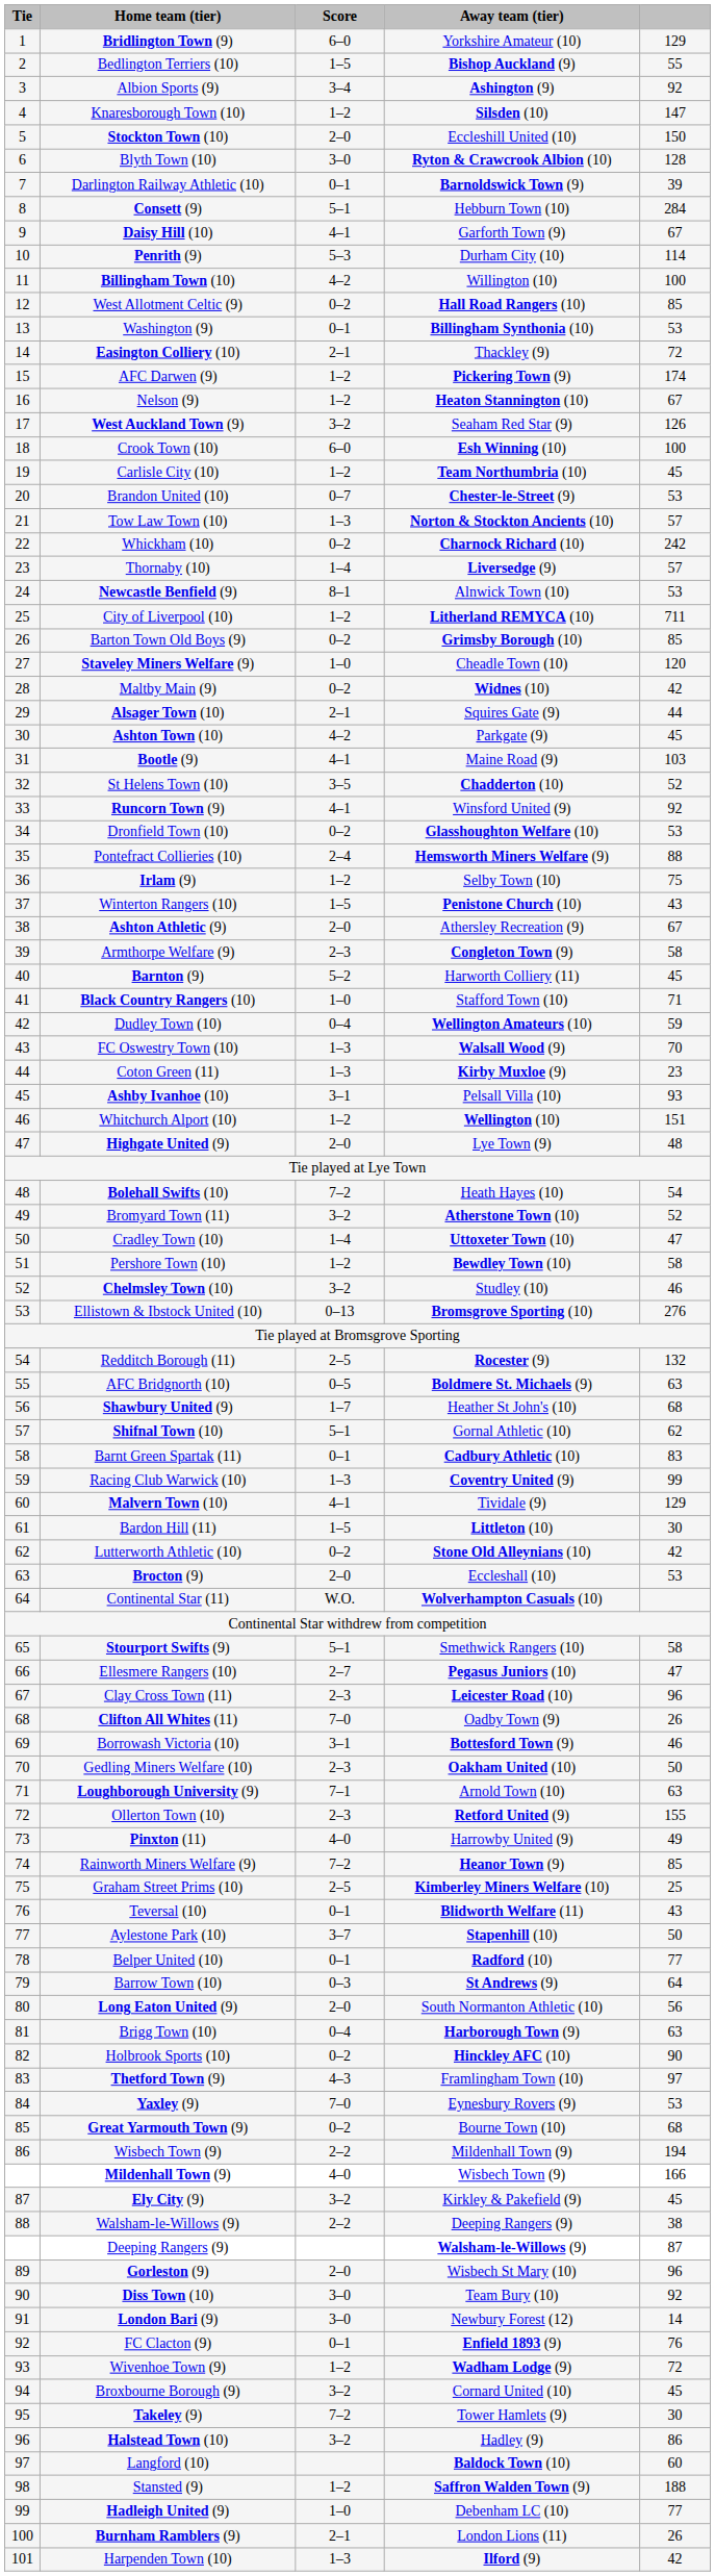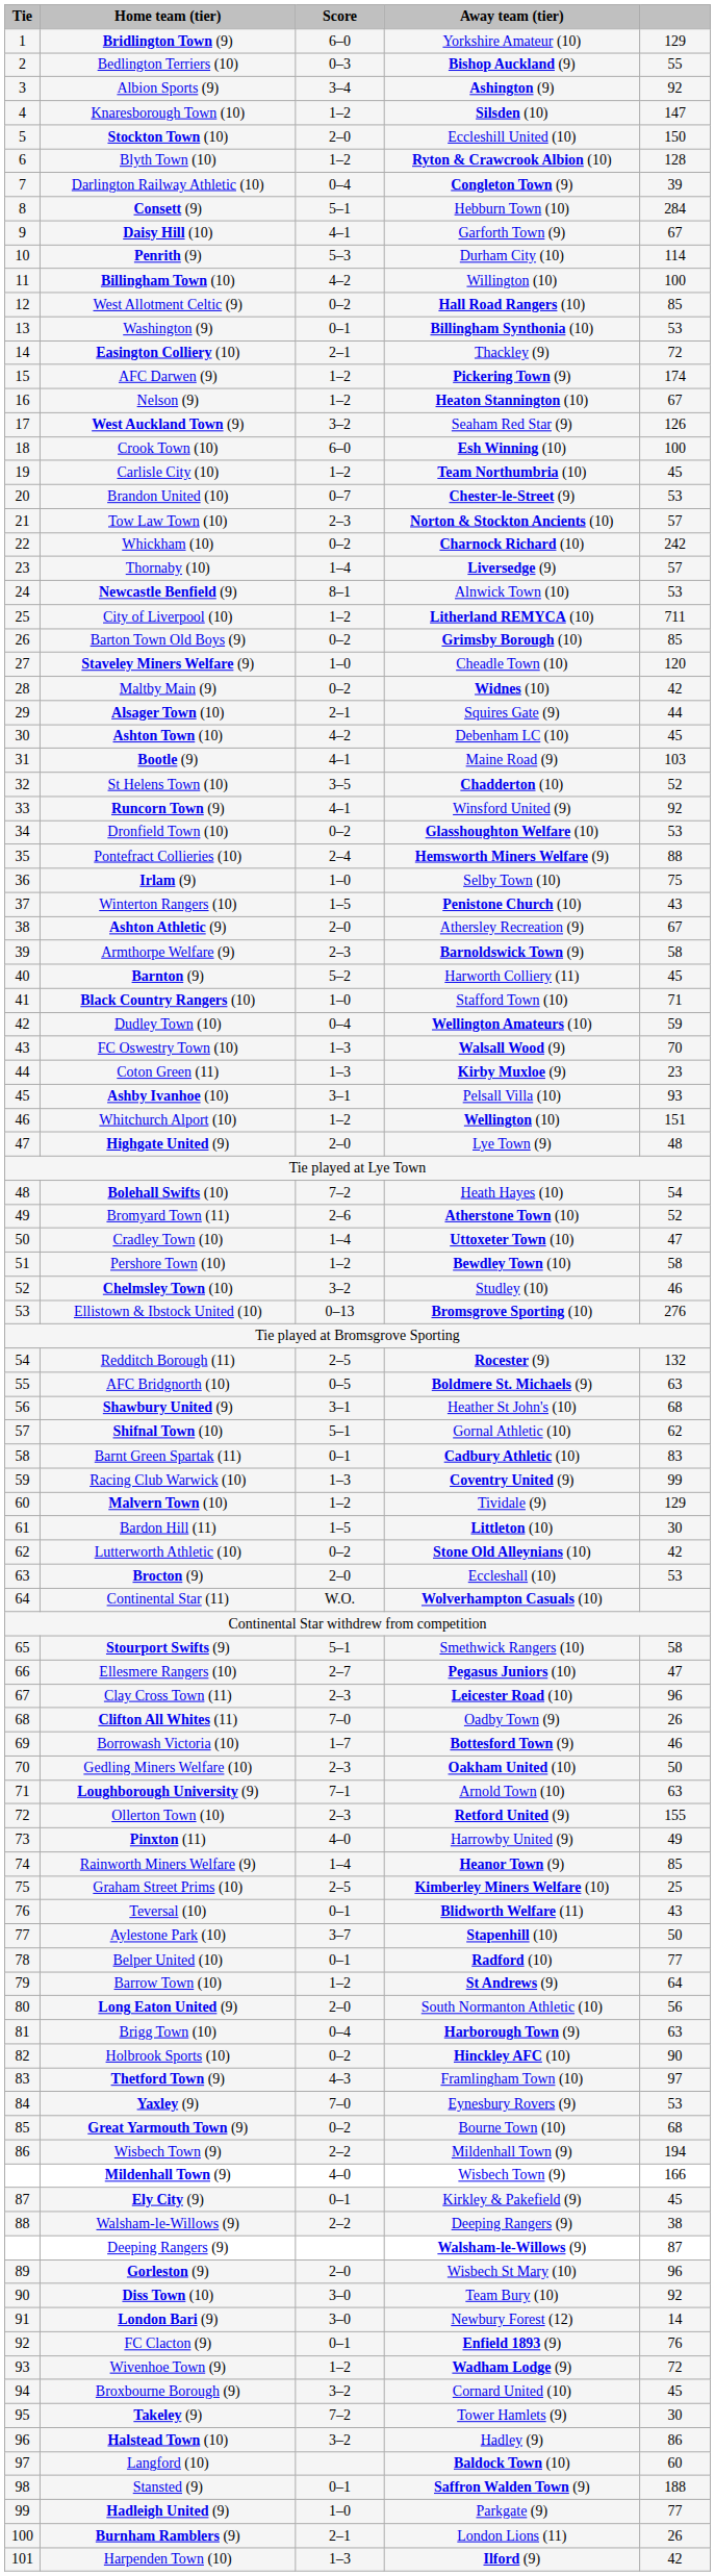Bedlington Terriers (10) | Score: 1–5 -> 0–3
Blyth Town (10) | Score: 3–0 -> 1–2
Darlington Railway Athletic (10) | Score: 0–1 -> 0–4
Darlington Railway Athletic (10) | Away team (tier): Barnoldswick Town (9) -> Congleton Town (9)
Tow Law Town (10) | Score: 1–3 -> 2–3
Ashton Town (10) | Away team (tier): Parkgate (9) -> Debenham LC (10)
Irlam (9) | Score: 1–2 -> 1–0
Armthorpe Welfare (9) | Away team (tier): Congleton Town (9) -> Barnoldswick Town (9)
Bromyard Town (11) | Score: 3–2 -> 2–6
Shawbury United (9) | Score: 1–7 -> 3–1
Malvern Town (10) | Score: 4–1 -> 1–2
Borrowash Victoria (10) | Score: 3–1 -> 1–7
Rainworth Miners Welfare (9) | Score: 7–2 -> 1–4
Barrow Town (10) | Score: 0–3 -> 1–2
Ely City (9) | Score: 3–2 -> 0–1
Stansted (9) | Score: 1–2 -> 0–1
Hadleigh United (9) | Away team (tier): Debenham LC (10) -> Parkgate (9)
